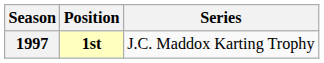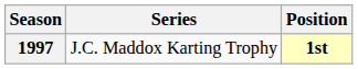columns swapped: Series <-> Position
